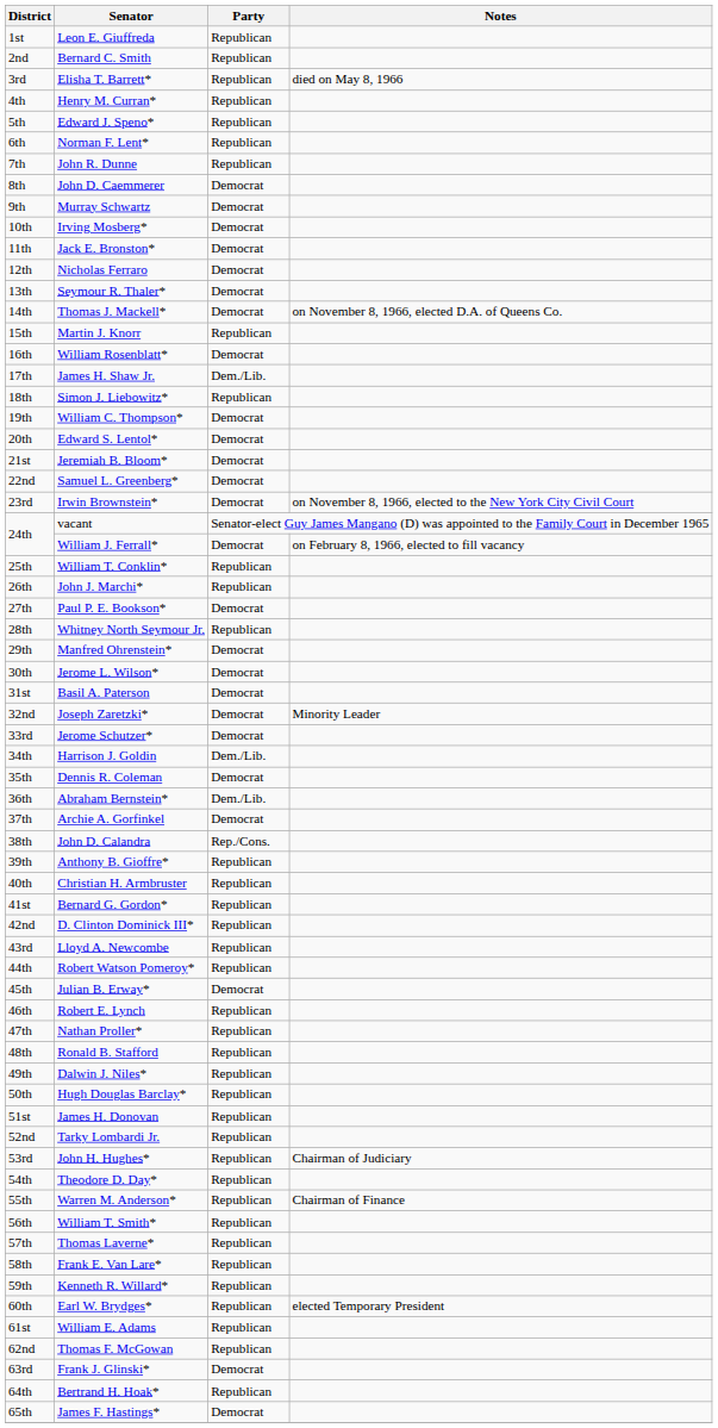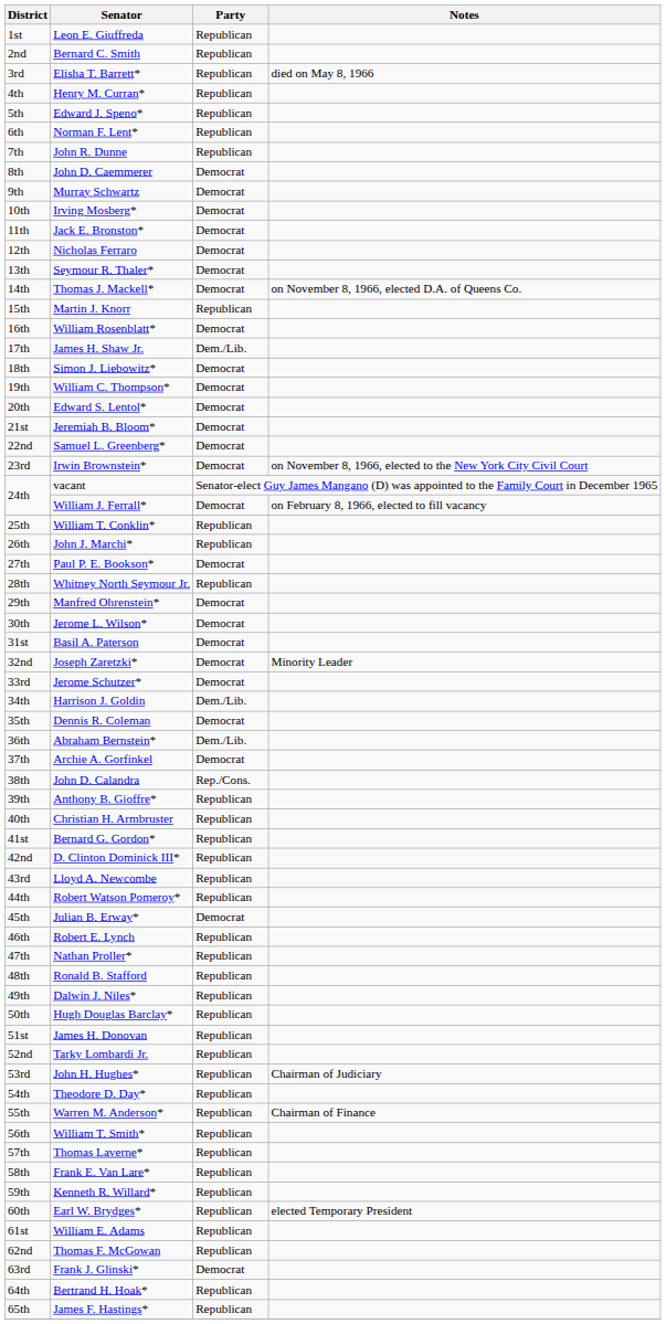Simon J. Liebowitz* | Party: Republican -> Democrat
James F. Hastings* | Party: Democrat -> Republican
